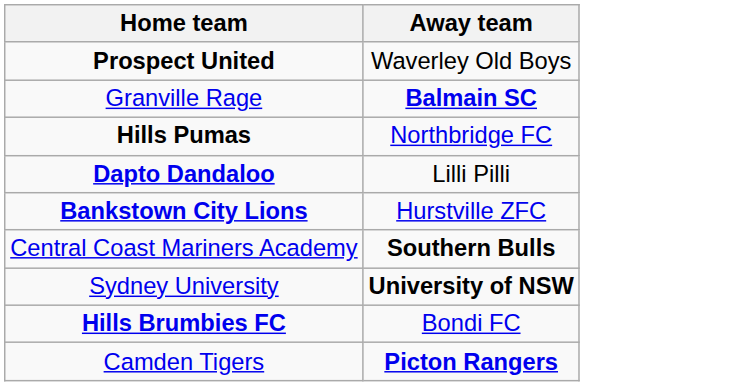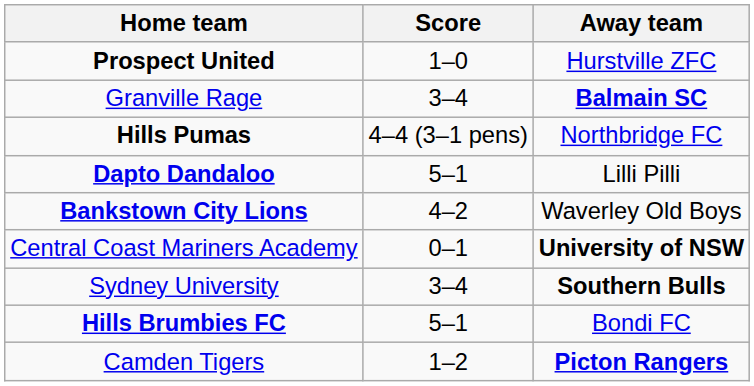+ column: Score | 1–0 | 3–4 | 4–4 (3–1 pens) | 5–1 | 4–2 | 0–1 | 3–4 | 5–1 | 1–2
Prospect United | Away team: Waverley Old Boys -> Hurstville ZFC
Bankstown City Lions | Away team: Hurstville ZFC -> Waverley Old Boys
Central Coast Mariners Academy | Away team: Southern Bulls -> University of NSW
Sydney University | Away team: University of NSW -> Southern Bulls
